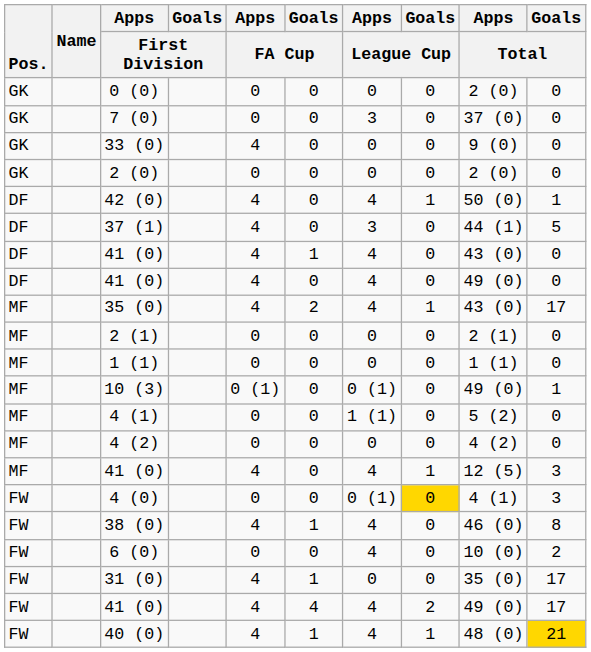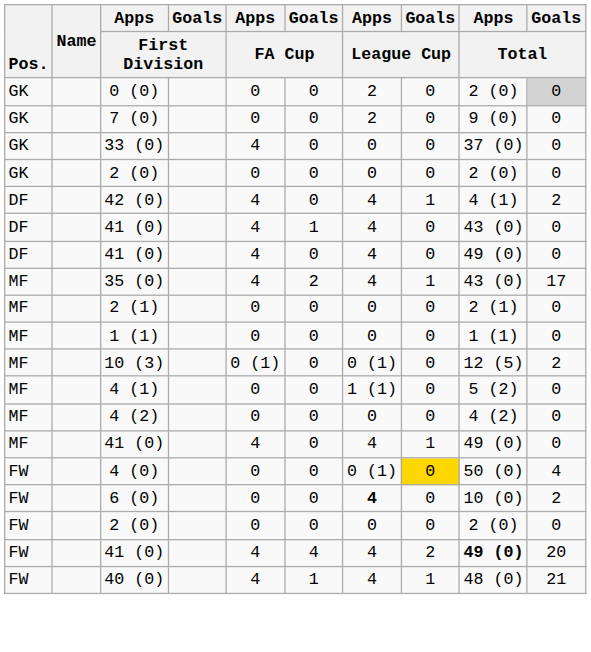0 (0) | Apps / League Cup: 0 -> 2
0 (0) | Goals / Total: no background -> lightgrey background
7 (0) | Apps / League Cup: 3 -> 2
7 (0) | Apps / Total: 37 (0) -> 9 (0)
33 (0) | Apps / Total: 9 (0) -> 37 (0)
42 (0) | Apps / Total: 50 (0) -> 4 (1)
42 (0) | Goals / Total: 1 -> 2
- row: DF | 37 (1) | 4 | 0 | 3 | 0 | 44 (1) | 5
10 (3) | Apps / Total: 49 (0) -> 12 (5)
10 (3) | Goals / Total: 1 -> 2
MF / 41 (0) | Apps / Total: 12 (5) -> 49 (0)
MF / 41 (0) | Goals / Total: 3 -> 0
4 (0) | Apps / Total: 4 (1) -> 50 (0)
4 (0) | Goals / Total: 3 -> 4
- row: FW | 38 (0) | 4 | 1 | 4 | 0 | 46 (0) | 8
6 (0) | Apps / League Cup: normal -> bold
- row: FW | 31 (0) | 4 | 1 | 0 | 0 | 35 (0) | 17
+ row: FW | 2 (0) | 0 | 0 | 0 | 0 | 2 (0) | 0
FW / 41 (0) | Apps / Total: normal -> bold
FW / 41 (0) | Goals / Total: 17 -> 20
40 (0) | Goals / Total: gold background -> no background
